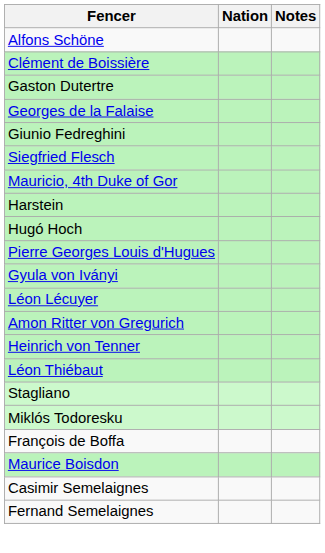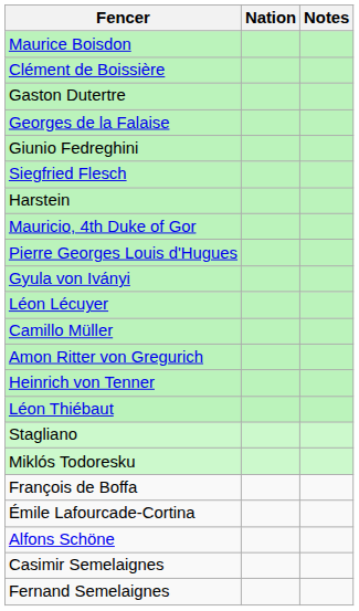rows swapped: Maurice Boisdon <-> Alfons Schöne
rows swapped: Mauricio, 4th Duke of Gor <-> Harstein
- row: Hugó Hoch
+ row: Camillo Müller
+ row: Émile Lafourcade-Cortina
